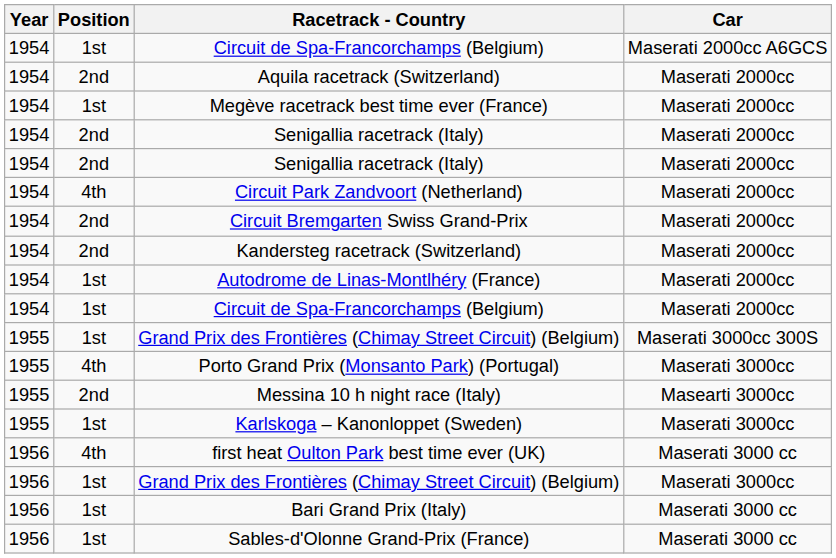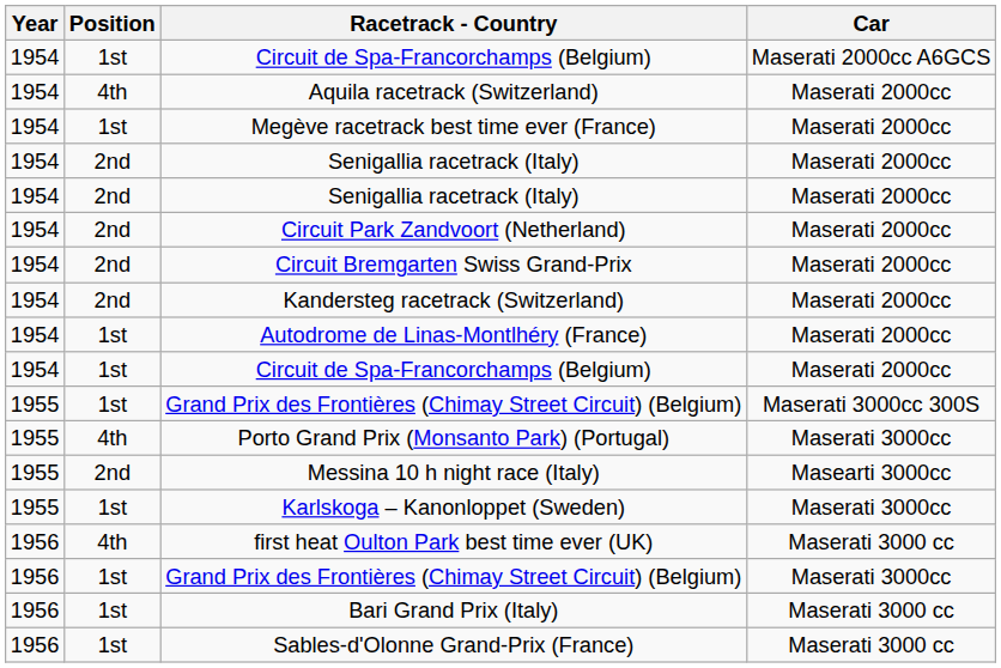Aquila racetrack (Switzerland) | Position: 2nd -> 4th
Circuit Park Zandvoort (Netherland) | Position: 4th -> 2nd
